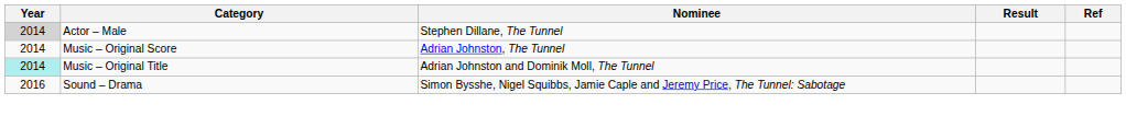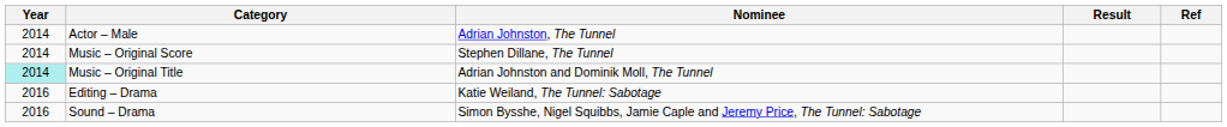Actor – Male | Year: lightgrey background -> no background
Actor – Male | Nominee: Stephen Dillane, The Tunnel -> Adrian Johnston, The Tunnel
Music – Original Score | Nominee: Adrian Johnston, The Tunnel -> Stephen Dillane, The Tunnel
+ row: 2016 | Editing – Drama | Katie Weiland, The Tunnel: Sabotage
